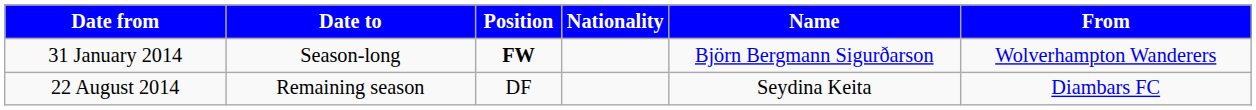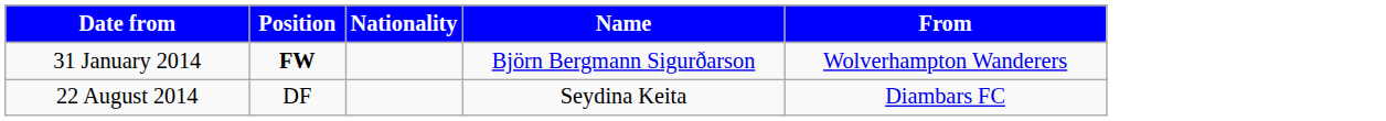- column: Date to | Season-long | Remaining season
